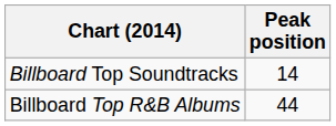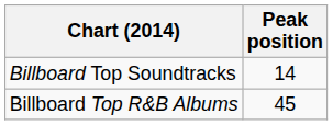Billboard Top R&B Albums | Peak position: 44 -> 45
